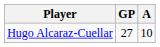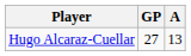Hugo Alcaraz-Cuellar | A: 10 -> 13
